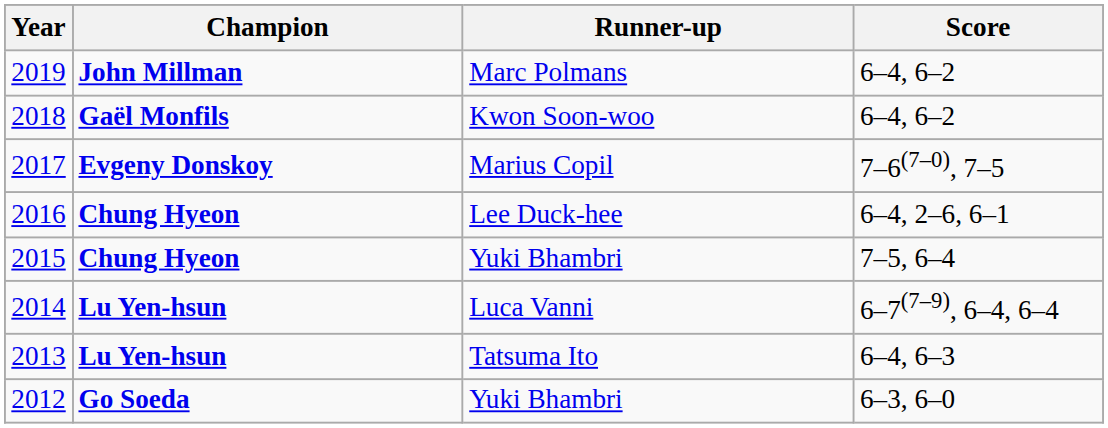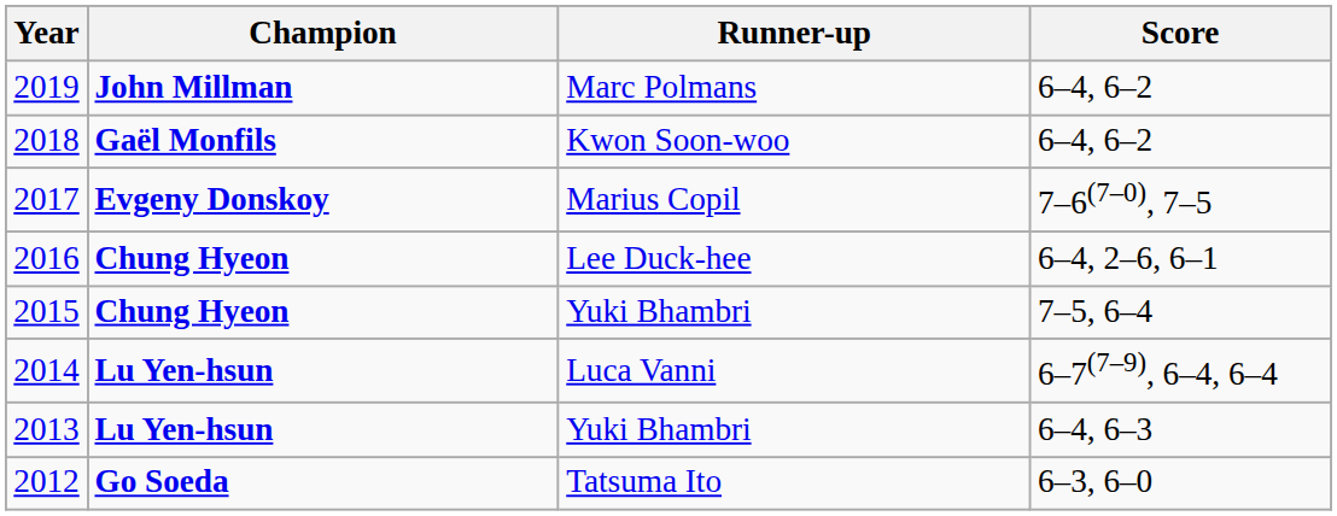2013 | Runner-up: Tatsuma Ito -> Yuki Bhambri
2012 | Runner-up: Yuki Bhambri -> Tatsuma Ito
